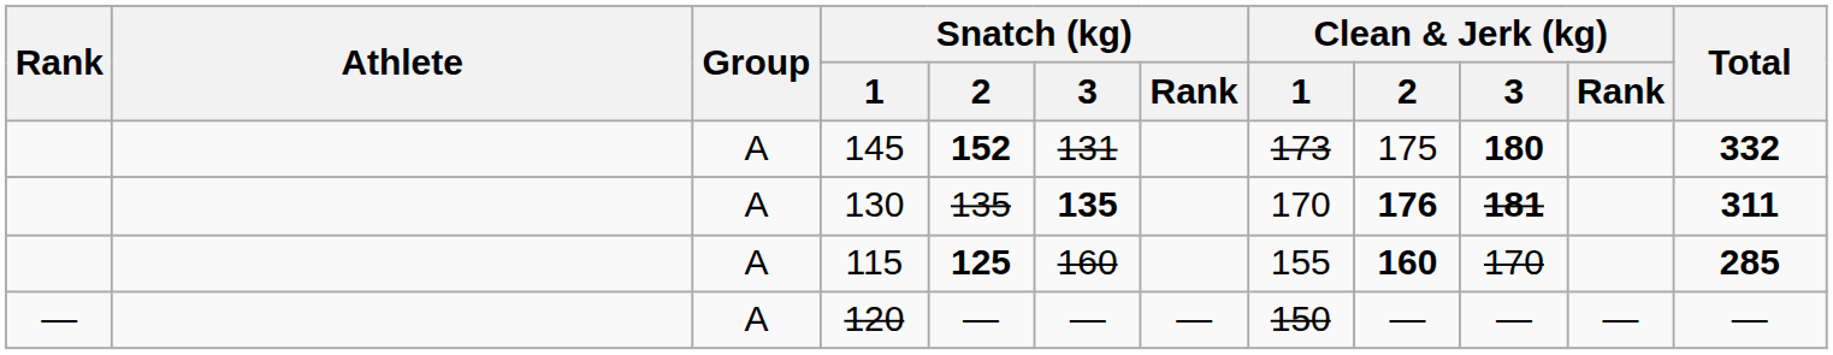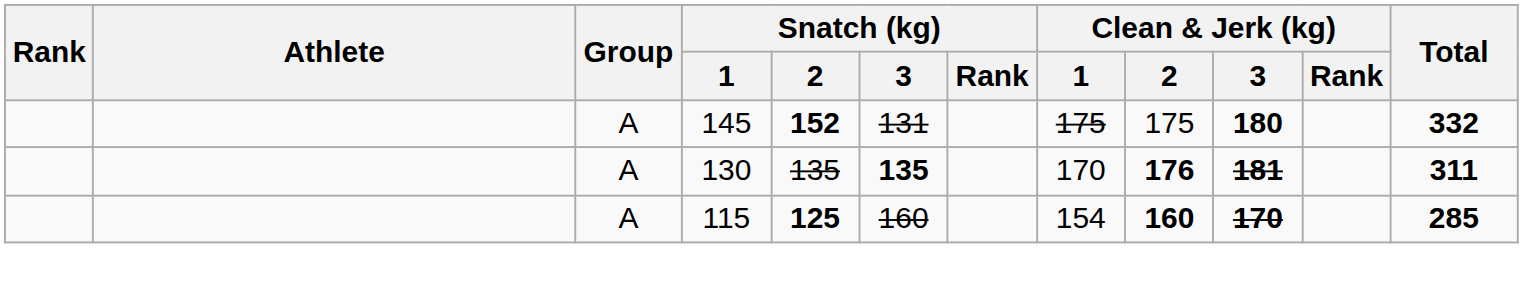145 | Clean & Jerk (kg) / 1: 173 -> 175
115 | Clean & Jerk (kg) / 1: 155 -> 154
115 | Clean & Jerk (kg) / 3: normal -> bold
- row: — | A | 120 | — | — | — | 150 | — | — | — | —
